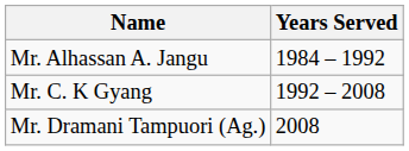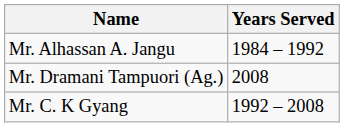rows swapped: Mr. C. K Gyang <-> Mr. Dramani Tampuori (Ag.)
